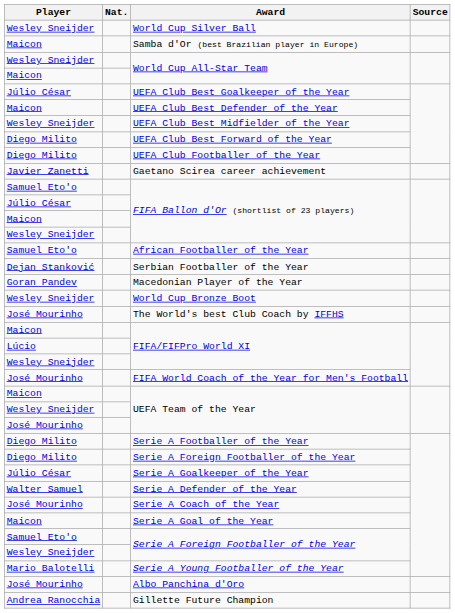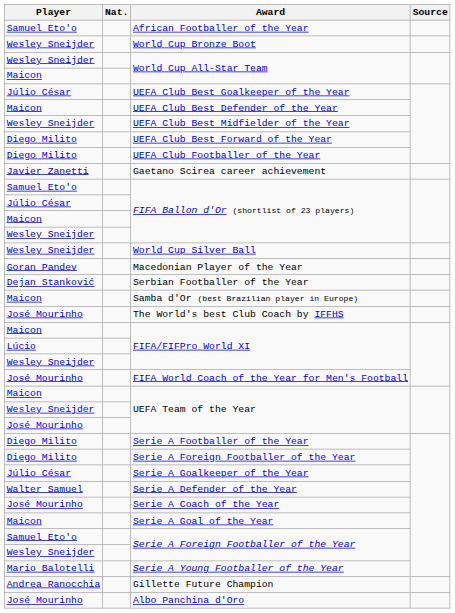rows swapped: World Cup Silver Ball <-> African Footballer of the Year
rows swapped: World Cup Bronze Boot <-> Samba d'Or (best Brazilian player in Europe)
rows swapped: Serbian Footballer of the Year <-> Macedonian Player of the Year
rows swapped: Gillette Future Champion <-> Albo Panchina d'Oro
